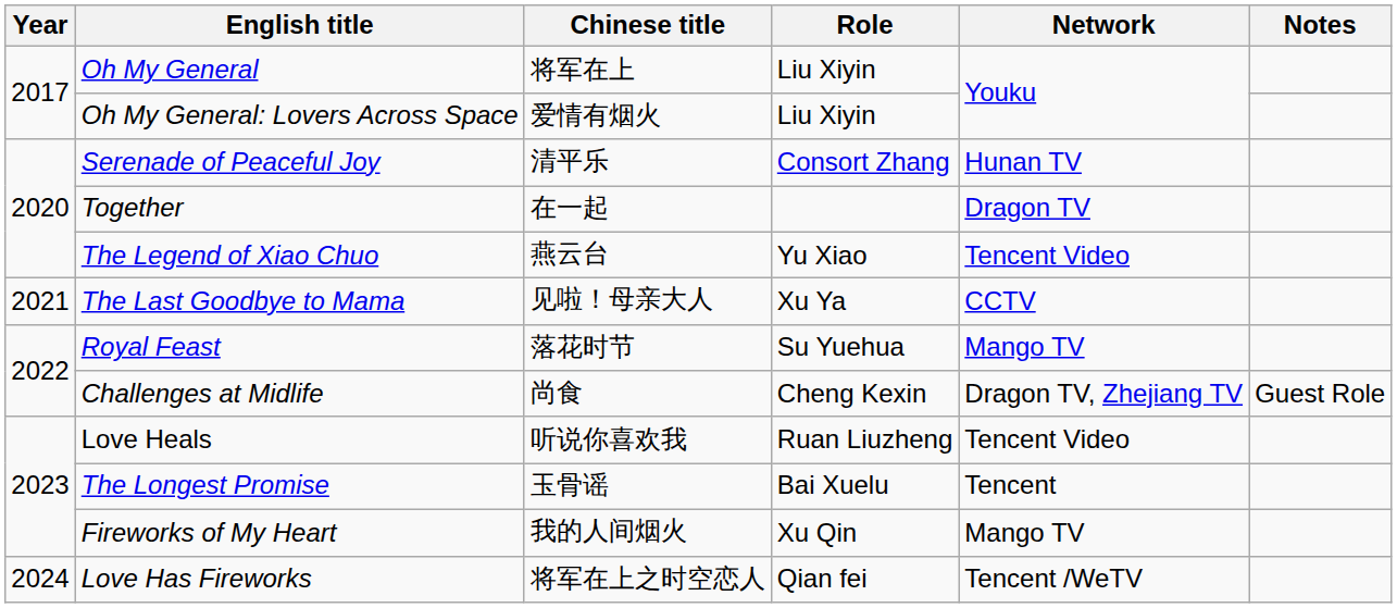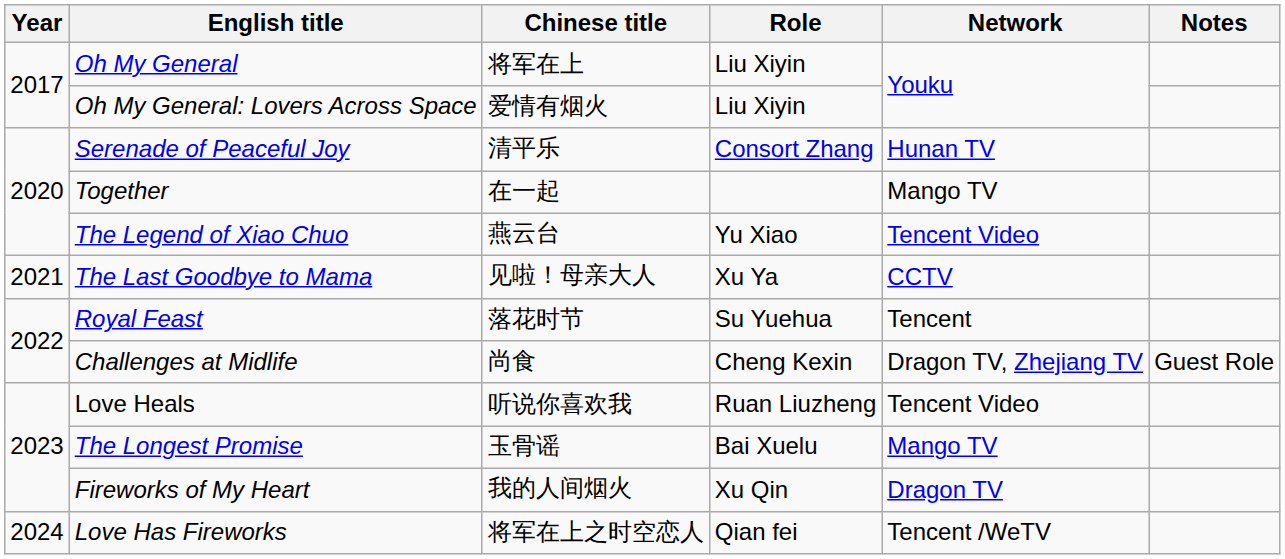Together | Network: Dragon TV -> Mango TV
Royal Feast | Network: Mango TV -> Tencent
The Longest Promise | Network: Tencent -> Mango TV
Fireworks of My Heart | Network: Mango TV -> Dragon TV
